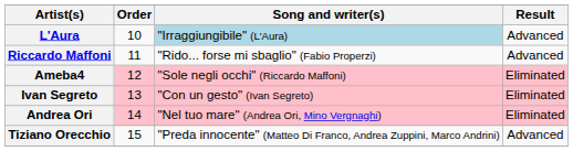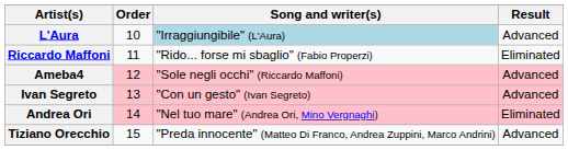Riccardo Maffoni | Result: Advanced -> Eliminated
Ameba4 | Result: Eliminated -> Advanced
Ivan Segreto | Result: Eliminated -> Advanced
